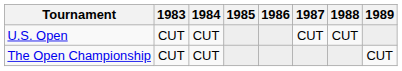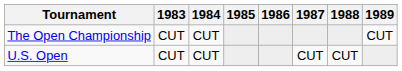rows swapped: U.S. Open <-> The Open Championship
